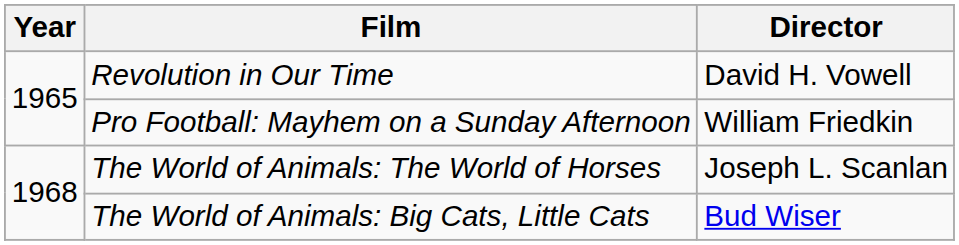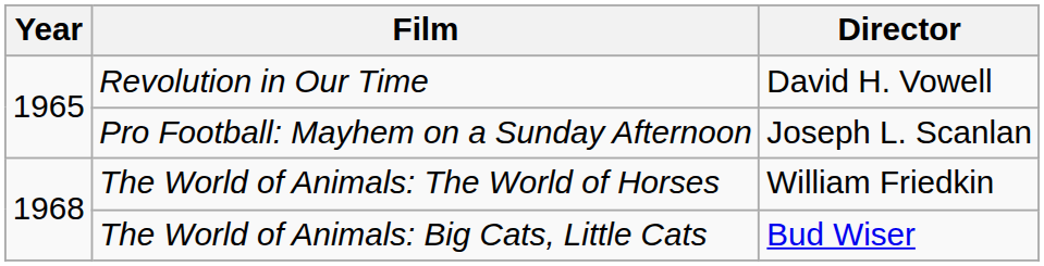Pro Football: Mayhem on a Sunday Afternoon | Director: William Friedkin -> Joseph L. Scanlan
The World of Animals: The World of Horses | Director: Joseph L. Scanlan -> William Friedkin
